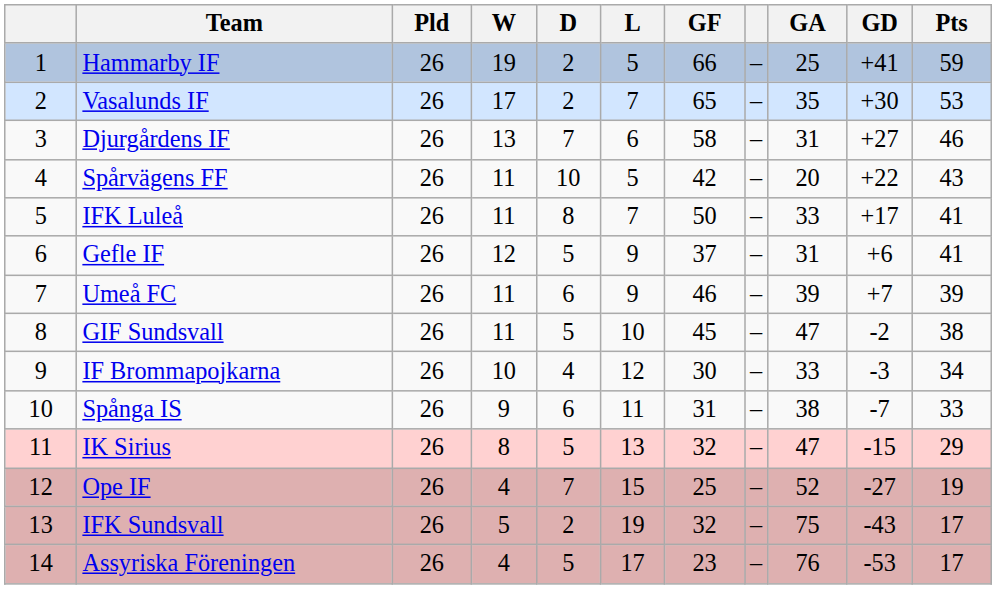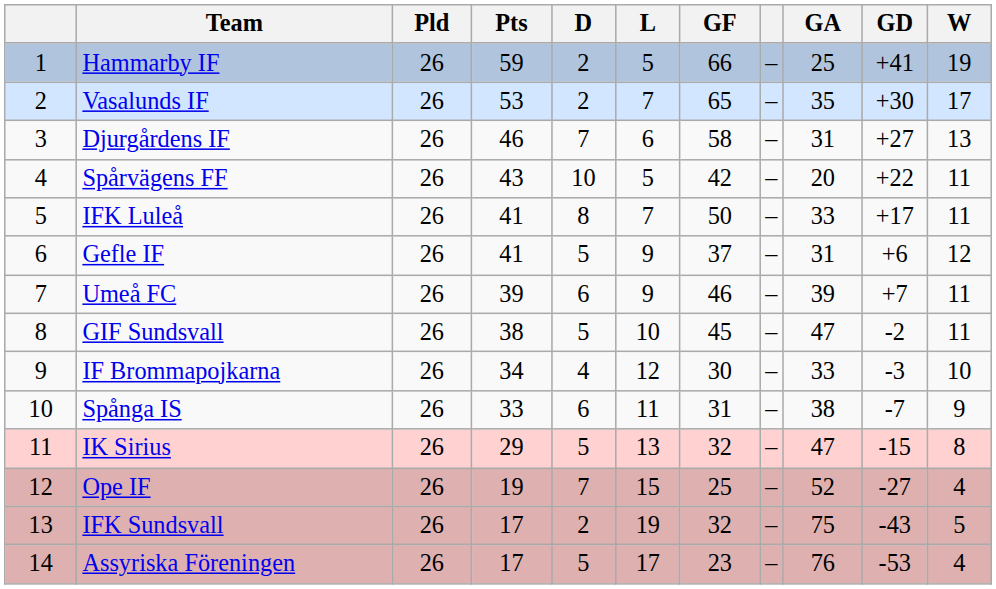columns swapped: W <-> Pts
